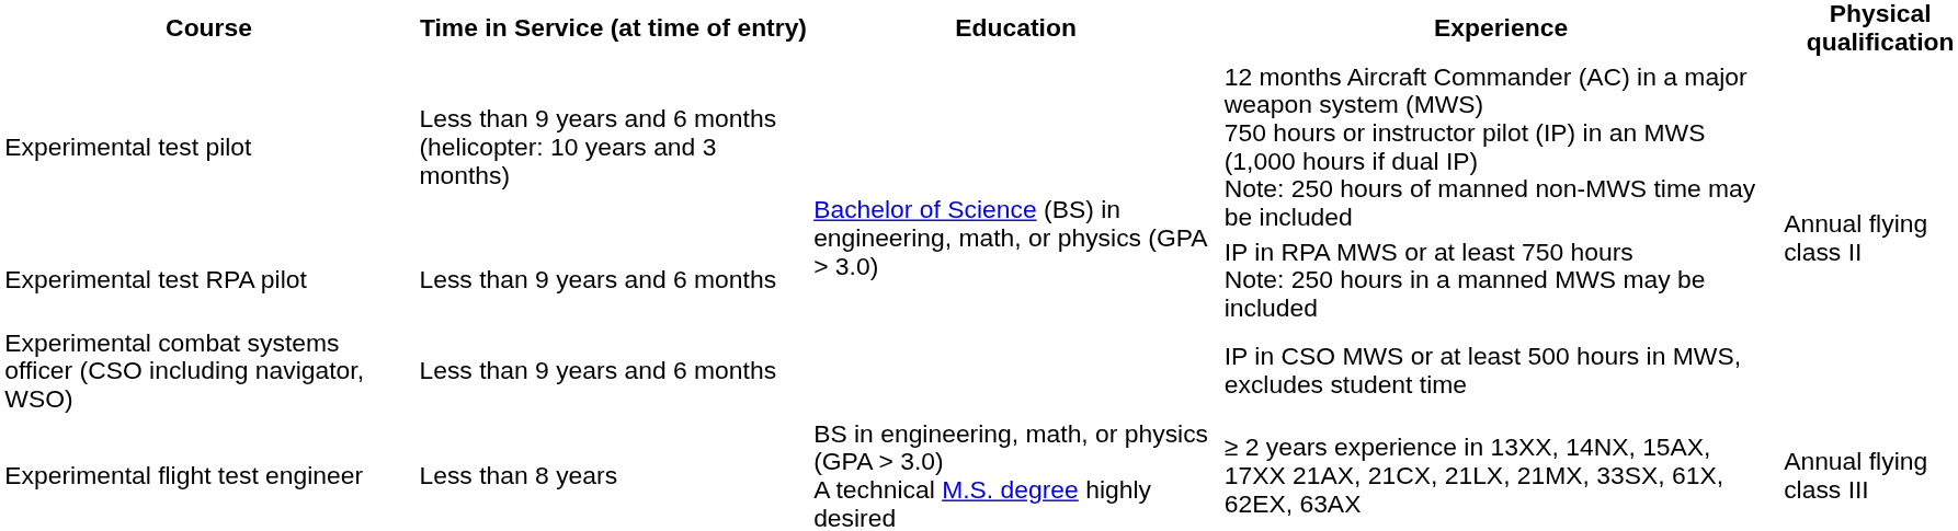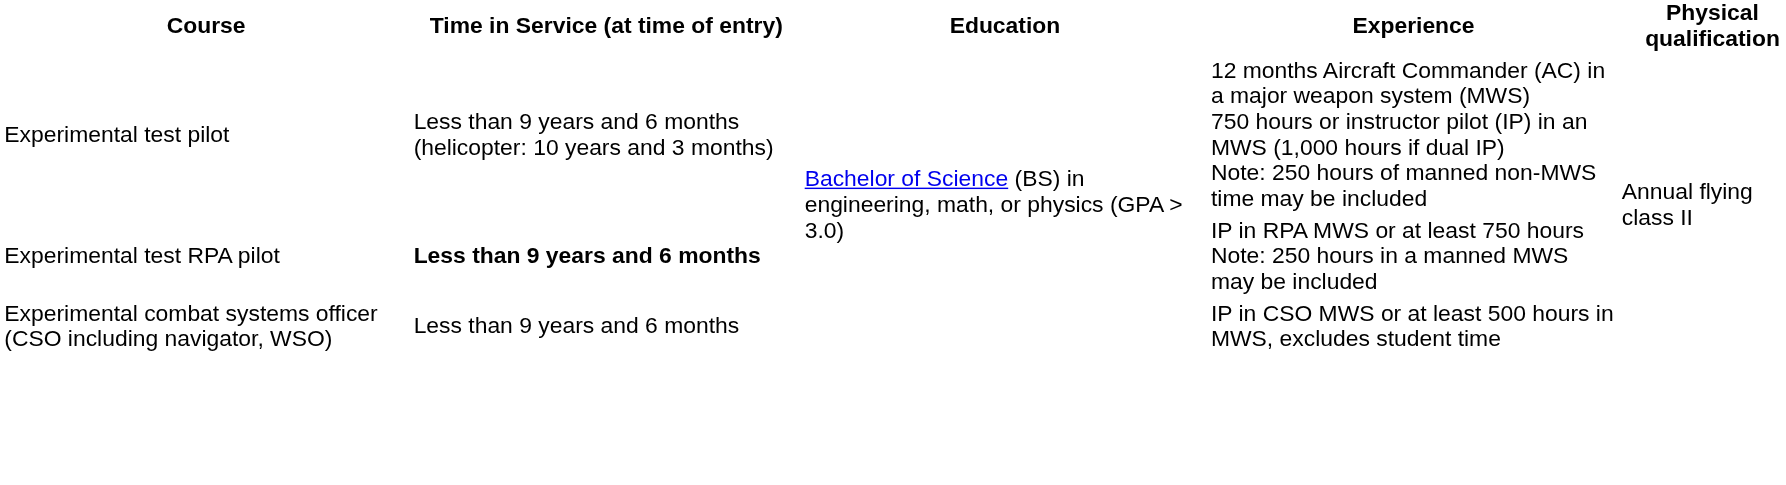Experimental test RPA pilot | Time in Service (at time of entry): normal -> bold
- row: Experimental flight test engineer | Less than 8 years | BS in engineering, math, or physics (GPA > 3.0) A technical M.S. degree highly desired | ≥ 2 years experience in 13XX, 14NX, 15AX, 17XX 21AX, 21CX, 21LX, 21MX, 33SX, 61X, 62EX, 63AX | Annual flying class III
